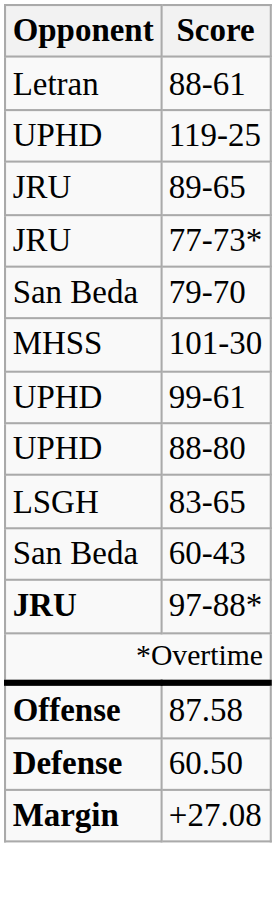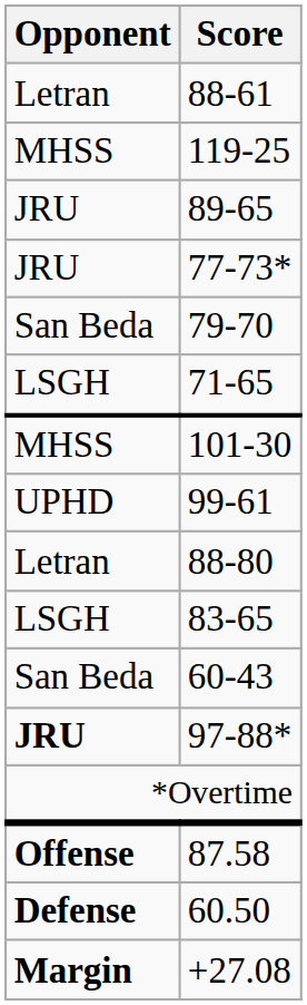119-25 | Opponent: UPHD -> MHSS
+ row: LSGH | 71-65
88-80 | Opponent: UPHD -> Letran
